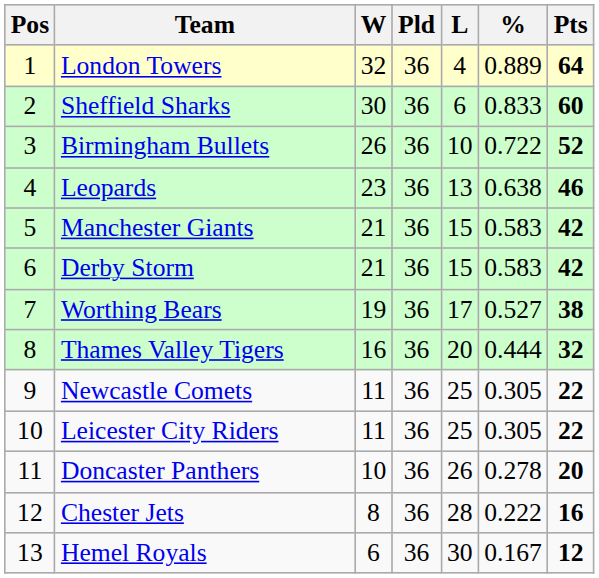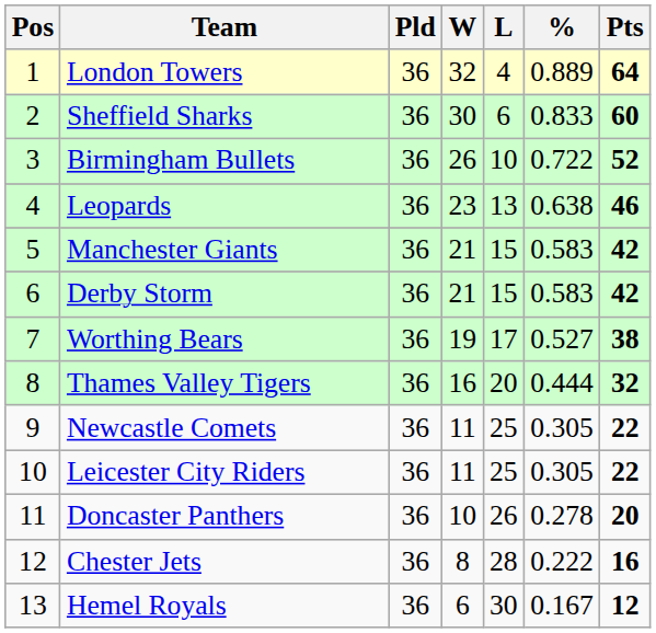columns swapped: Pld <-> W
